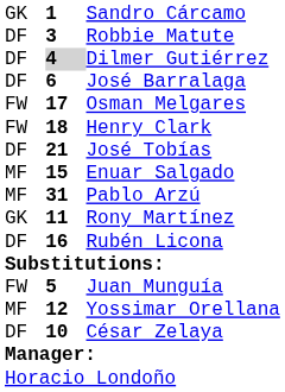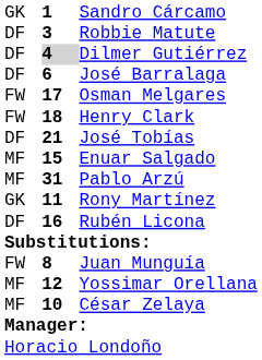Juan Munguía | column 2: 5 -> 8
César Zelaya | column 1: DF -> MF
